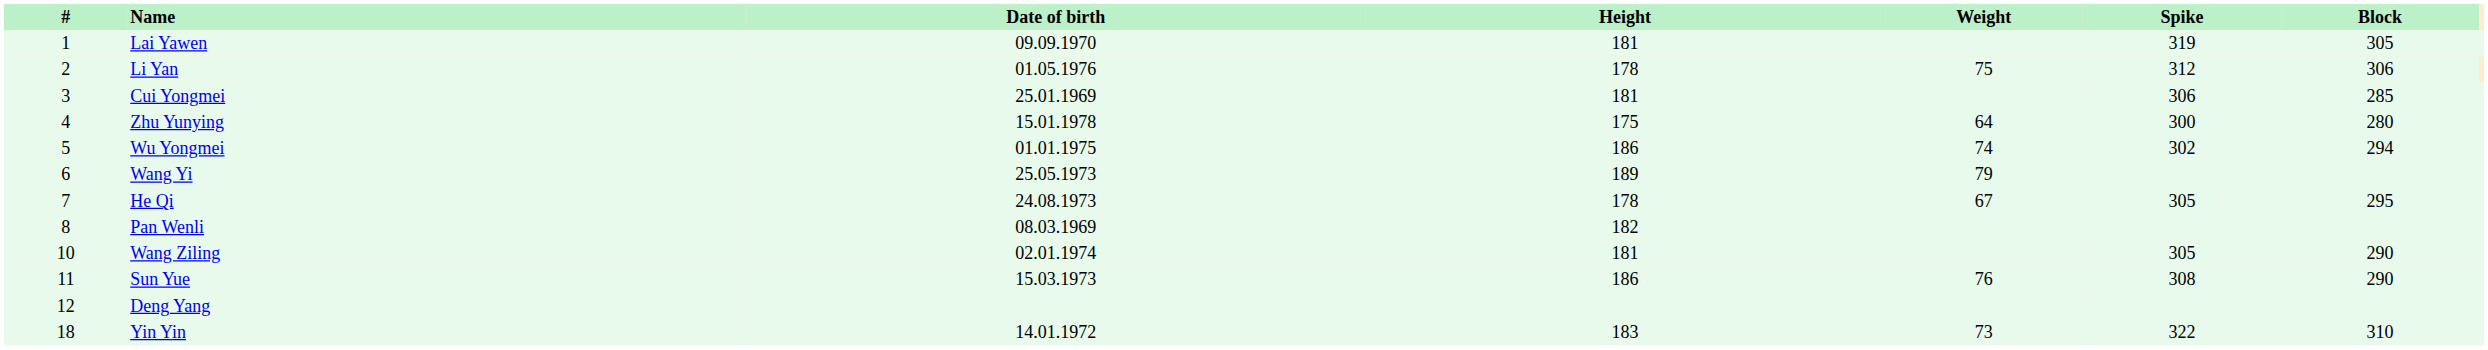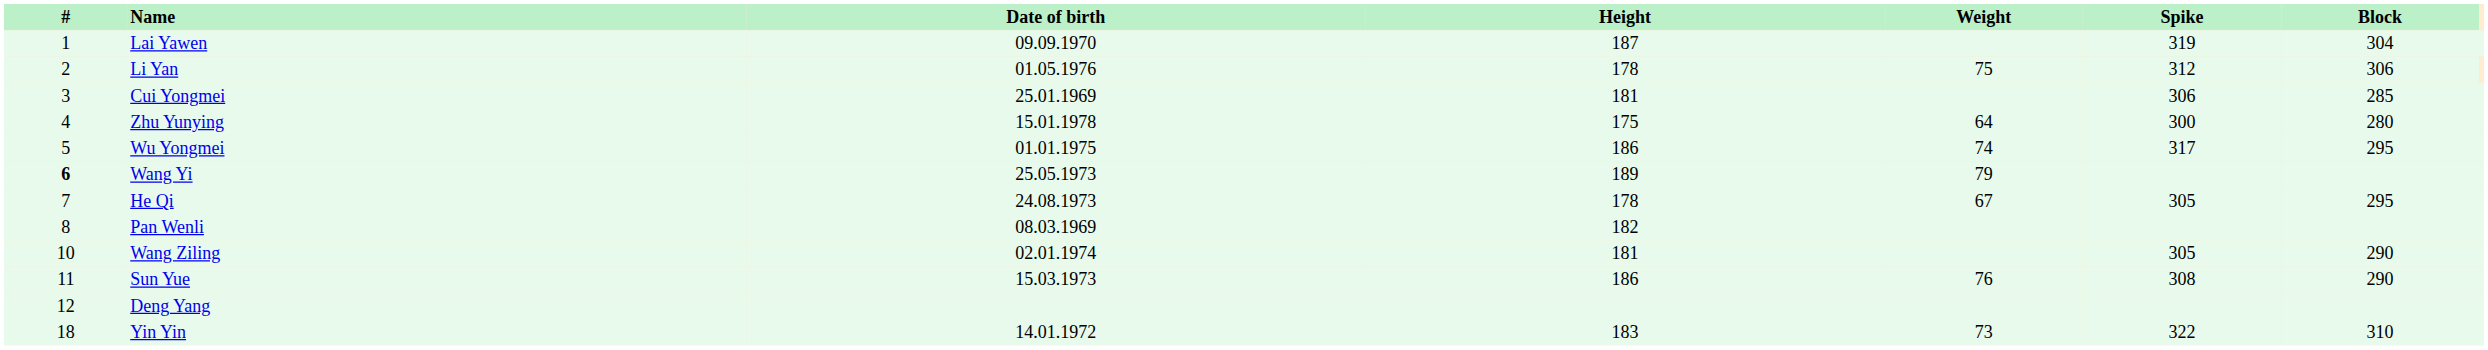Lai Yawen | Height: 181 -> 187
Lai Yawen | Block: 305 -> 304
Wu Yongmei | Spike: 302 -> 317
Wu Yongmei | Block: 294 -> 295
Wang Yi | #: normal -> bold
